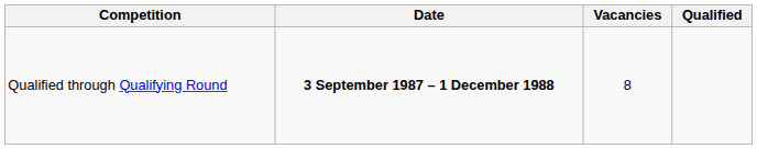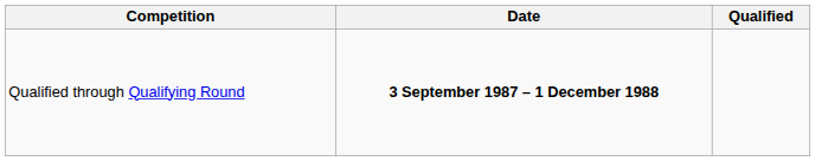- column: Vacancies | 8
